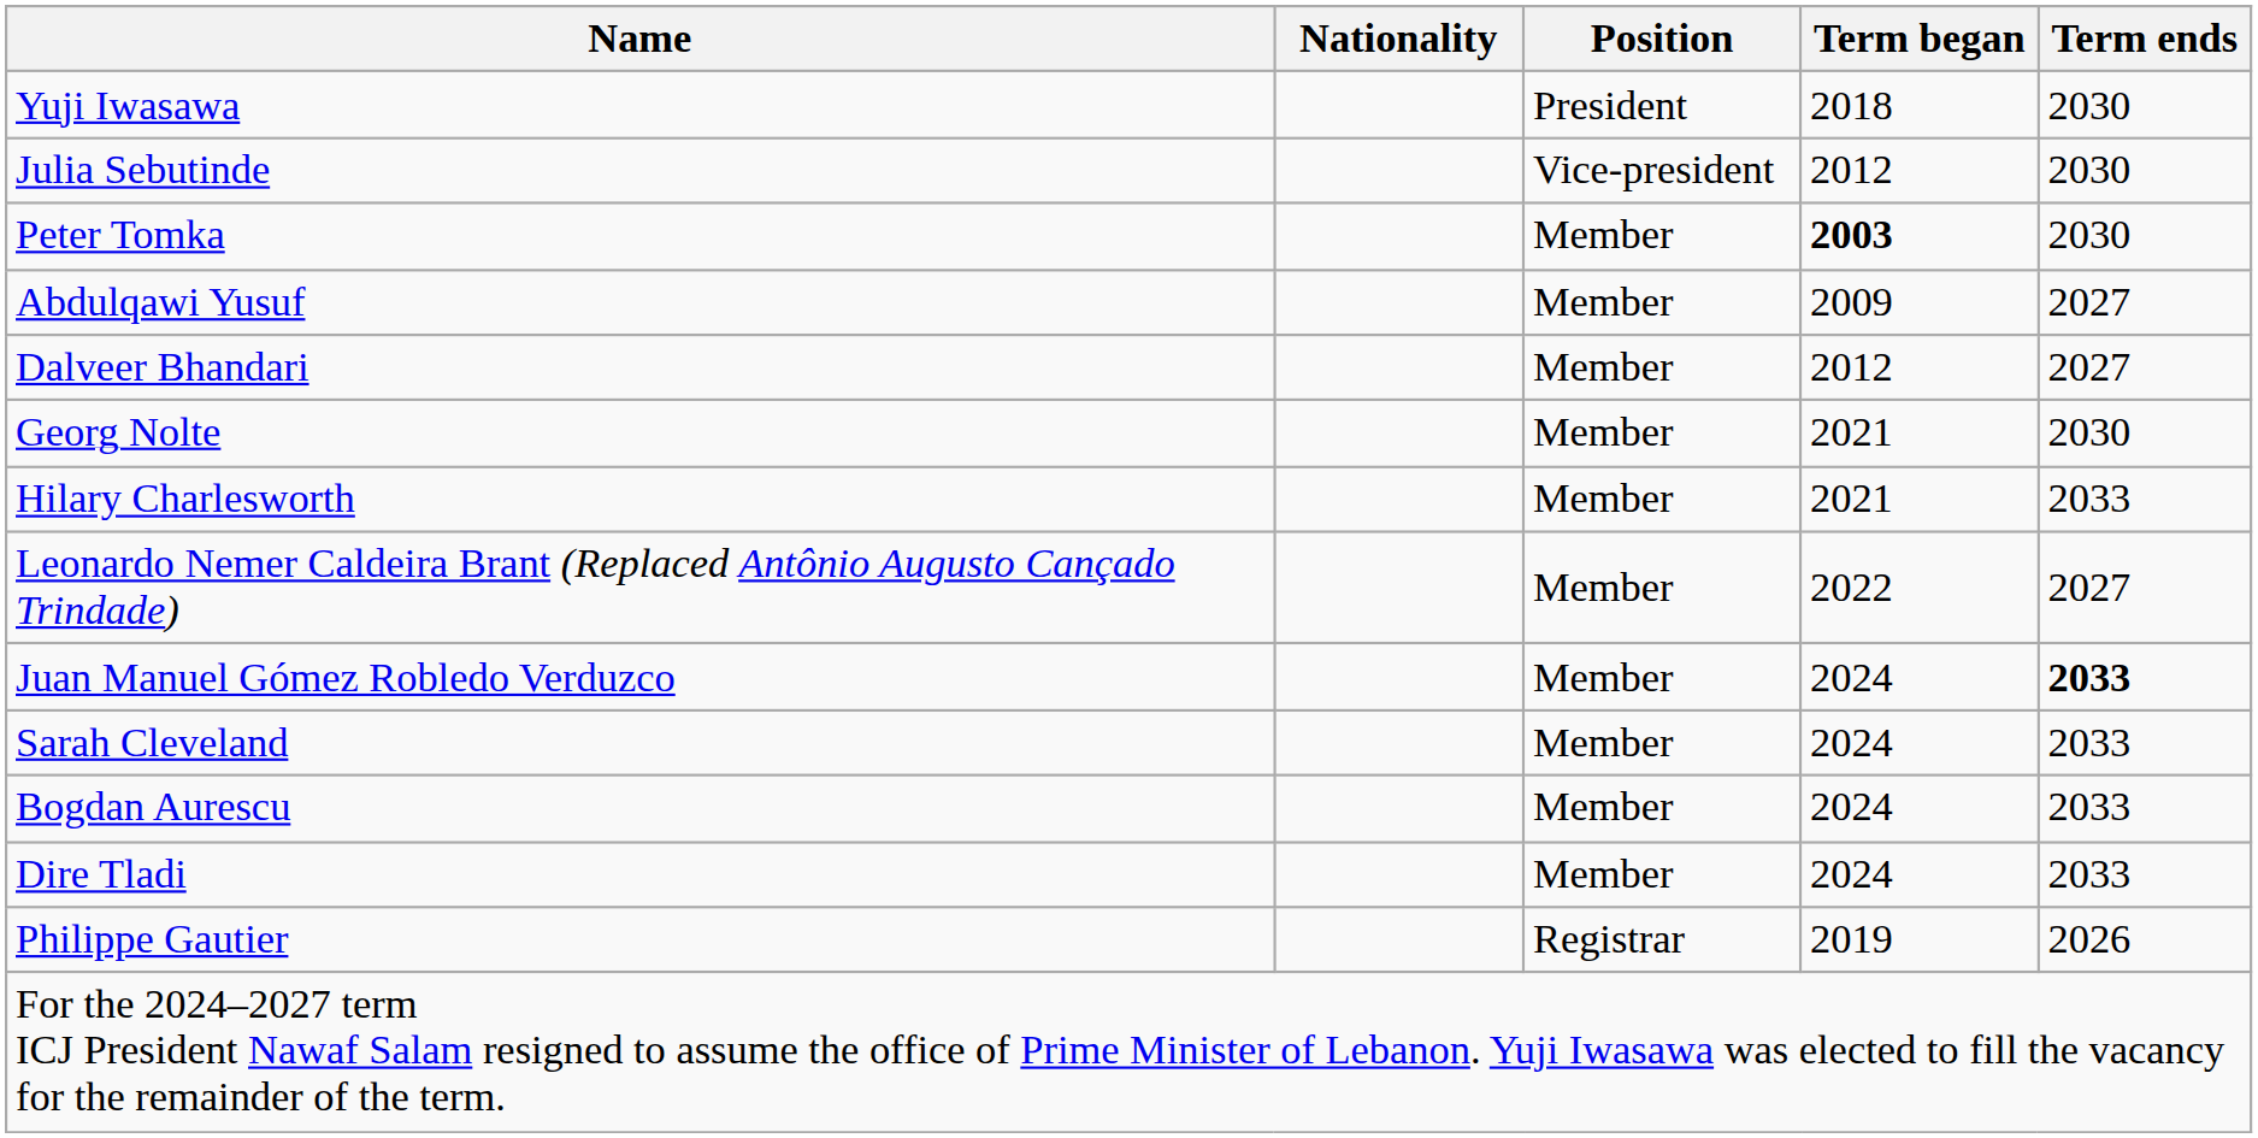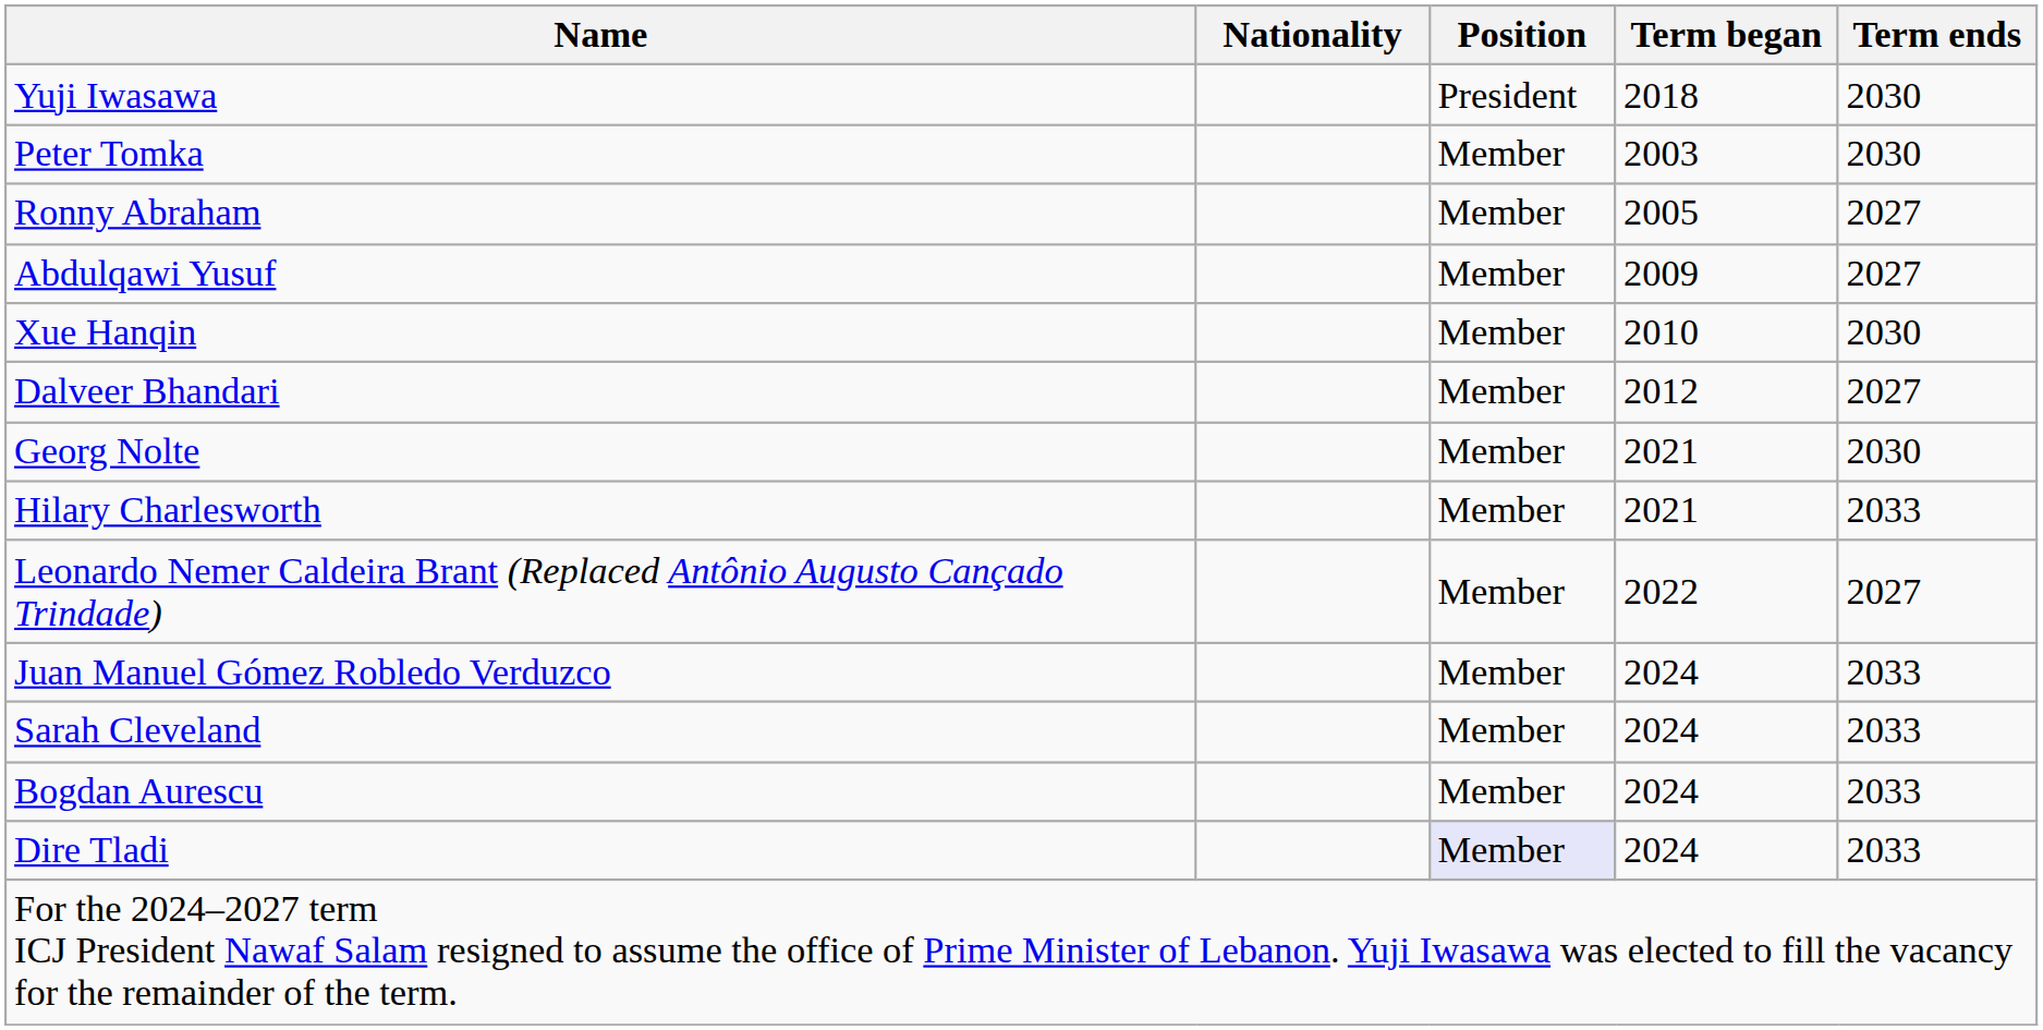- row: Julia Sebutinde | Vice-president | 2012 | 2030
Peter Tomka | Term began: bold -> normal
+ row: Ronny Abraham | Member | 2005 | 2027
+ row: Xue Hanqin | Member | 2010 | 2030
Juan Manuel Gómez Robledo Verduzco | Term ends: bold -> normal
Dire Tladi | Position: no background -> lavender background
- row: Philippe Gautier | Registrar | 2019 | 2026
